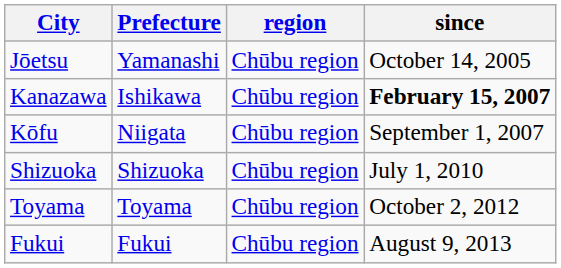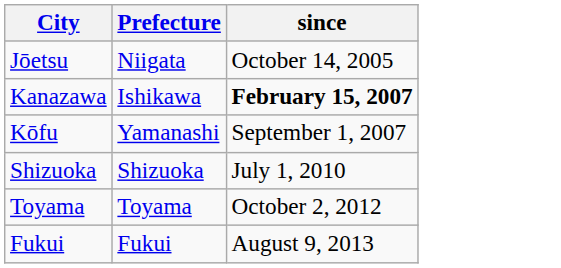- column: region | Chūbu region | Chūbu region | Chūbu region | Chūbu region | Chūbu region | Chūbu region
Jōetsu | Prefecture: Yamanashi -> Niigata
Kōfu | Prefecture: Niigata -> Yamanashi
